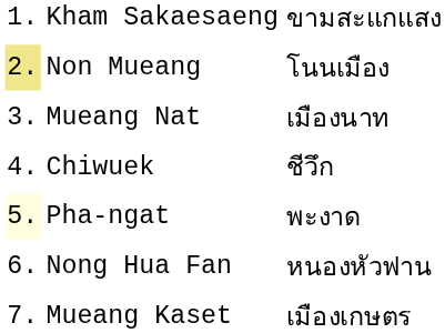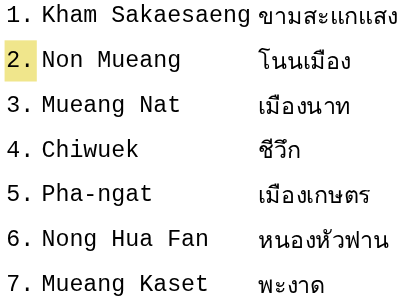Pha-ngat | column 1: lightyellow background -> no background
Pha-ngat | column 3: พะงาด -> เมืองเกษตร
Mueang Kaset | column 3: เมืองเกษตร -> พะงาด
